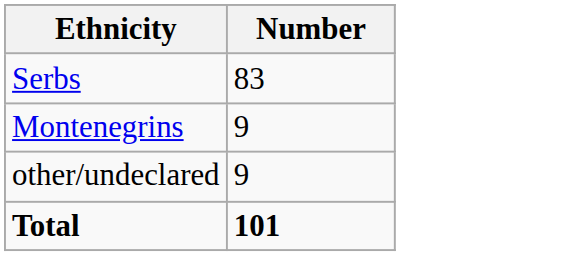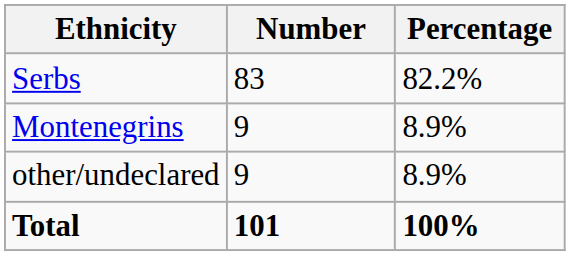+ column: Percentage | 82.2% | 8.9% | 8.9% | 100%
